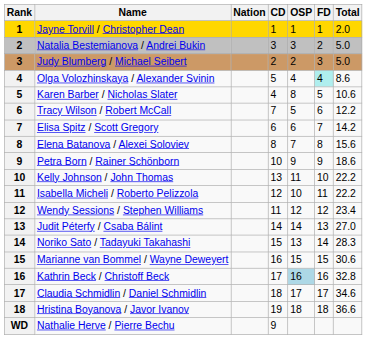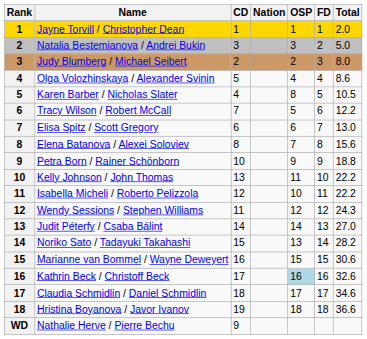columns swapped: Nation <-> CD
Judy Blumberg / Michael Seibert | Total: 5.0 -> 8.0
Olga Volozhinskaya / Alexander Svinin | FD: paleturquoise background -> no background
Karen Barber / Nicholas Slater | Total: 10.6 -> 10.5
Elisa Spitz / Scott Gregory | Total: 14.2 -> 13.0
Petra Born / Rainer Schönborn | Total: 18.6 -> 18.8
Wendy Sessions / Stephen Williams | Total: 23.4 -> 24.3
Noriko Sato / Tadayuki Takahashi | Total: 28.3 -> 28.2
Kathrin Beck / Christoff Beck | Total: 32.8 -> 32.6
